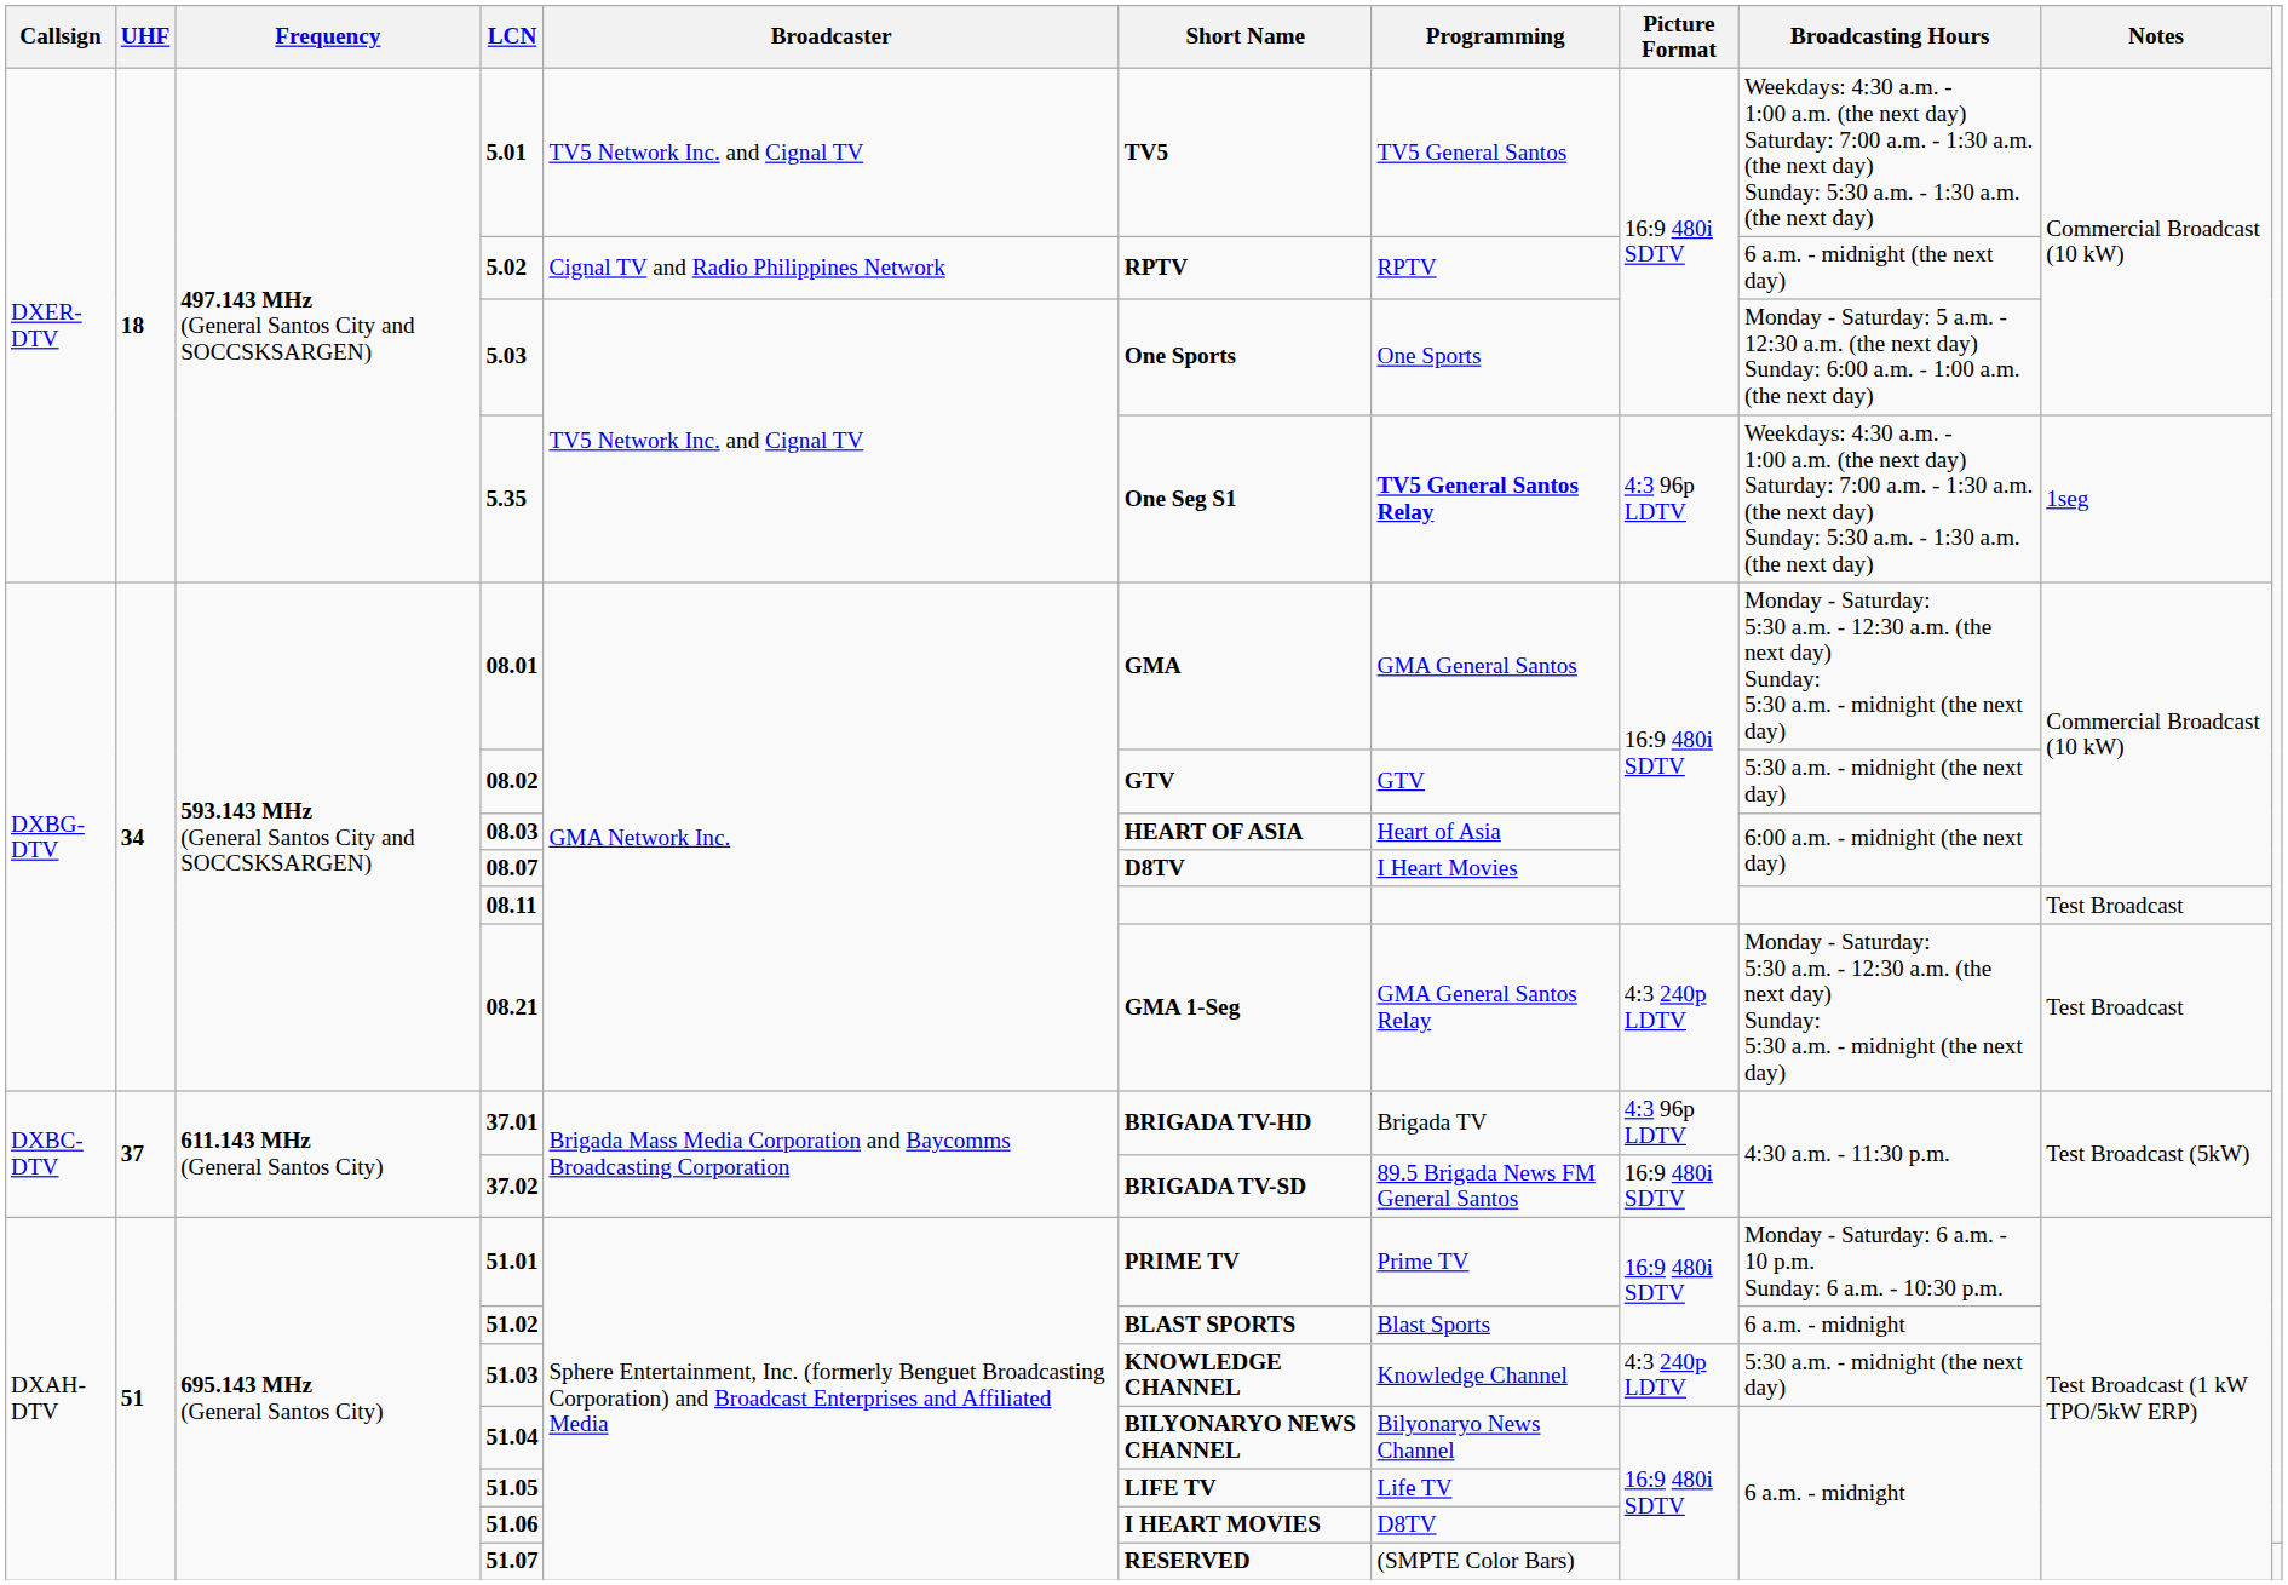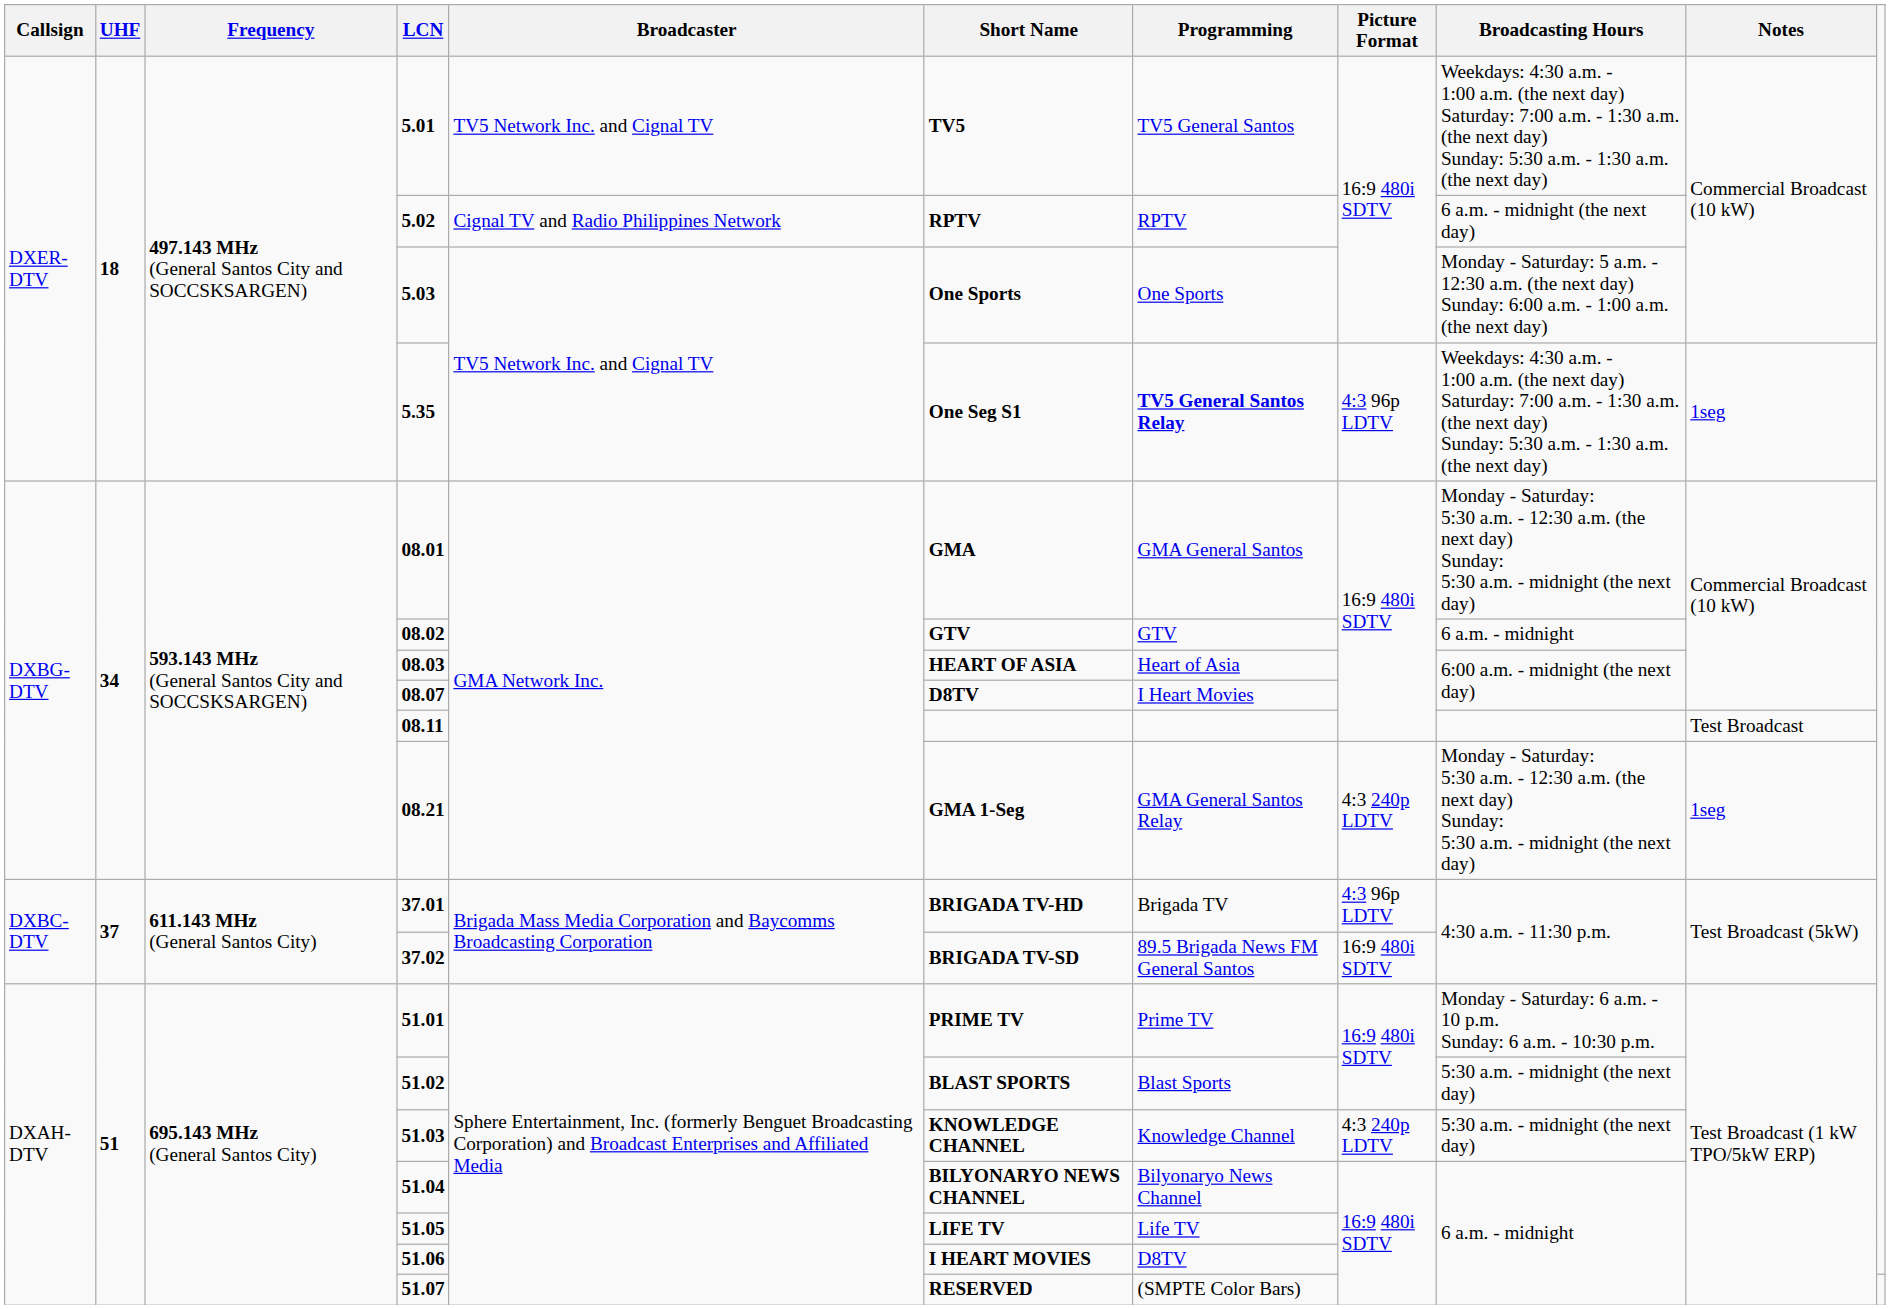08.02 | Broadcasting Hours: 5:30 a.m. - midnight (the next day) -> 6 a.m. - midnight
08.21 | Notes: Test Broadcast -> 1seg
51.02 | Broadcasting Hours: 6 a.m. - midnight -> 5:30 a.m. - midnight (the next day)
